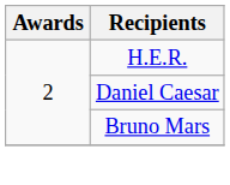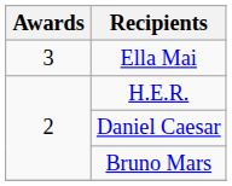+ row: 3 | Ella Mai
